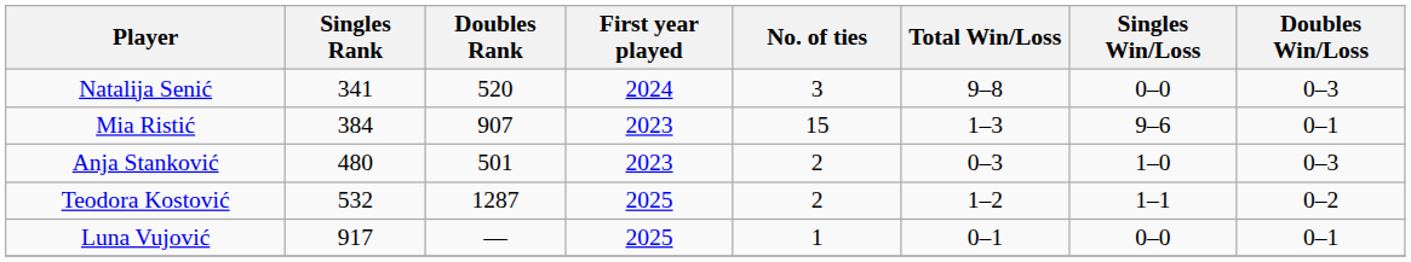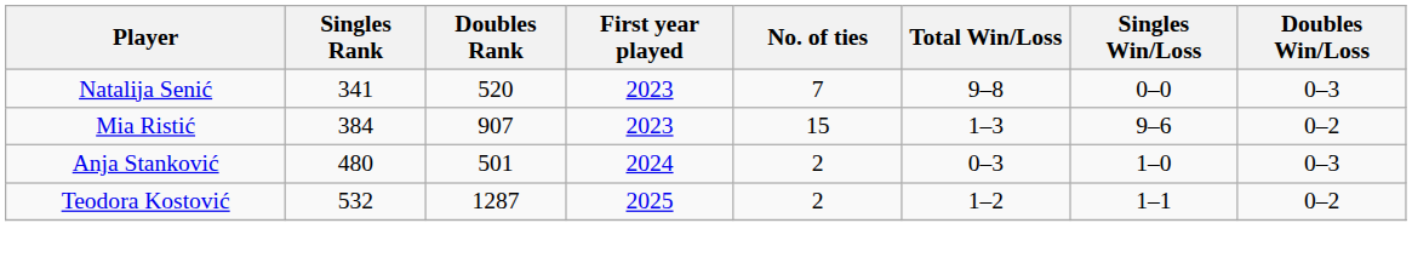Natalija Senić | First year played: 2024 -> 2023
Natalija Senić | No. of ties: 3 -> 7
Mia Ristić | Doubles Win/Loss: 0–1 -> 0–2
Anja Stanković | First year played: 2023 -> 2024
- row: Luna Vujović | 917 | — | 2025 | 1 | 0–1 | 0–0 | 0–1
